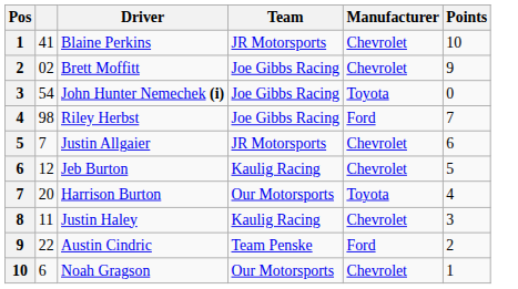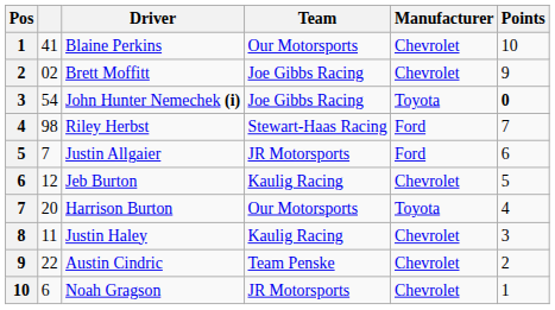Blaine Perkins | Team: JR Motorsports -> Our Motorsports
John Hunter Nemechek (i) | Points: normal -> bold
Riley Herbst | Team: Joe Gibbs Racing -> Stewart-Haas Racing
Justin Allgaier | Manufacturer: Chevrolet -> Ford
Austin Cindric | Manufacturer: Ford -> Chevrolet
Noah Gragson | Team: Our Motorsports -> JR Motorsports
